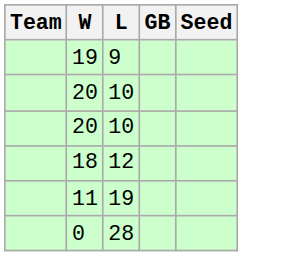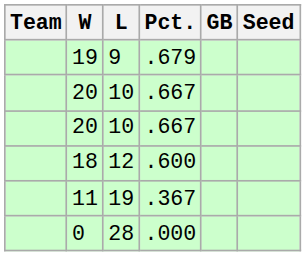+ column: Pct. | .679 | .667 | .667 | .600 | .367 | .000
